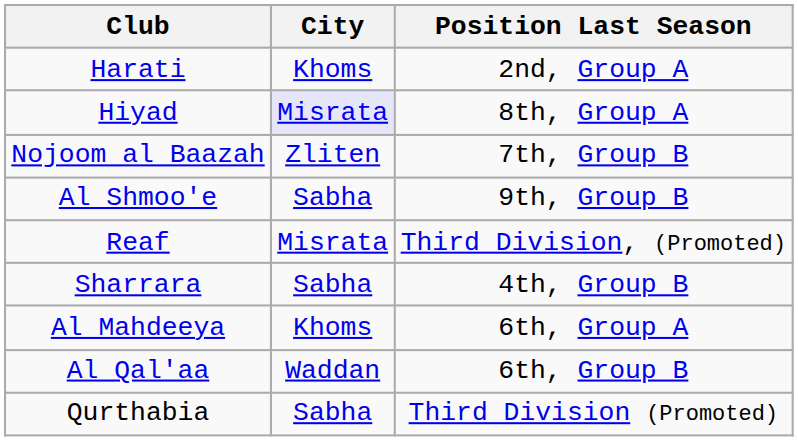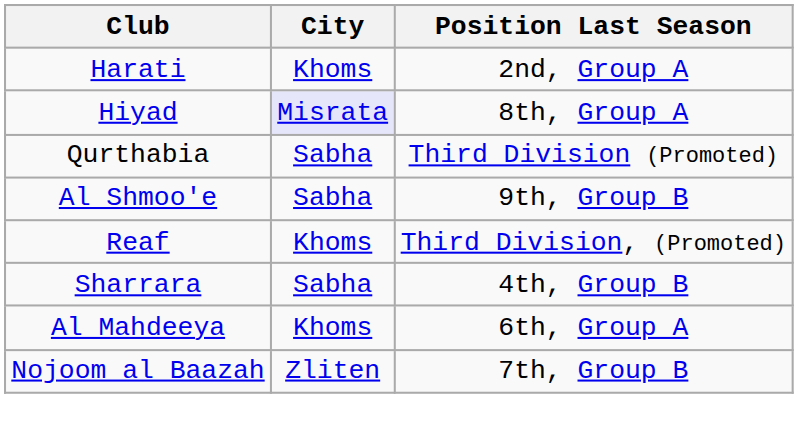rows swapped: Nojoom al Baazah <-> Qurthabia
Reaf | City: Misrata -> Khoms
- row: Al Qal'aa | Waddan | 6th, Group B
